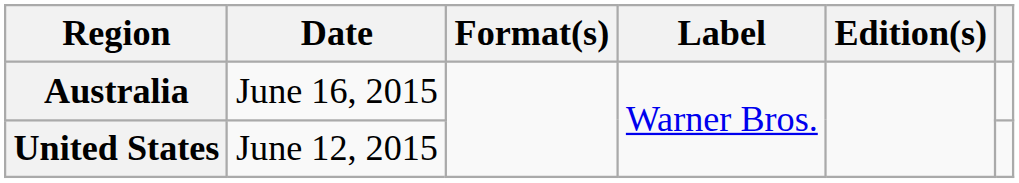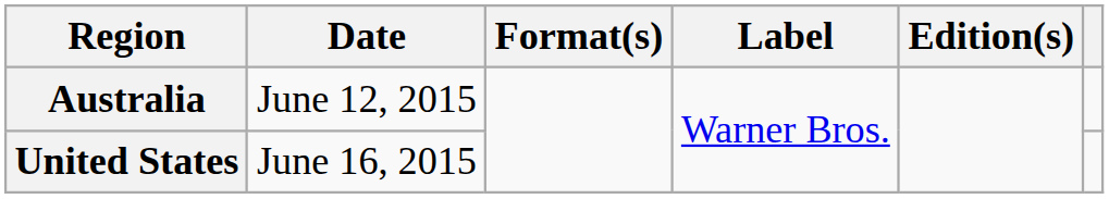Australia | Date: June 16, 2015 -> June 12, 2015
United States | Date: June 12, 2015 -> June 16, 2015
